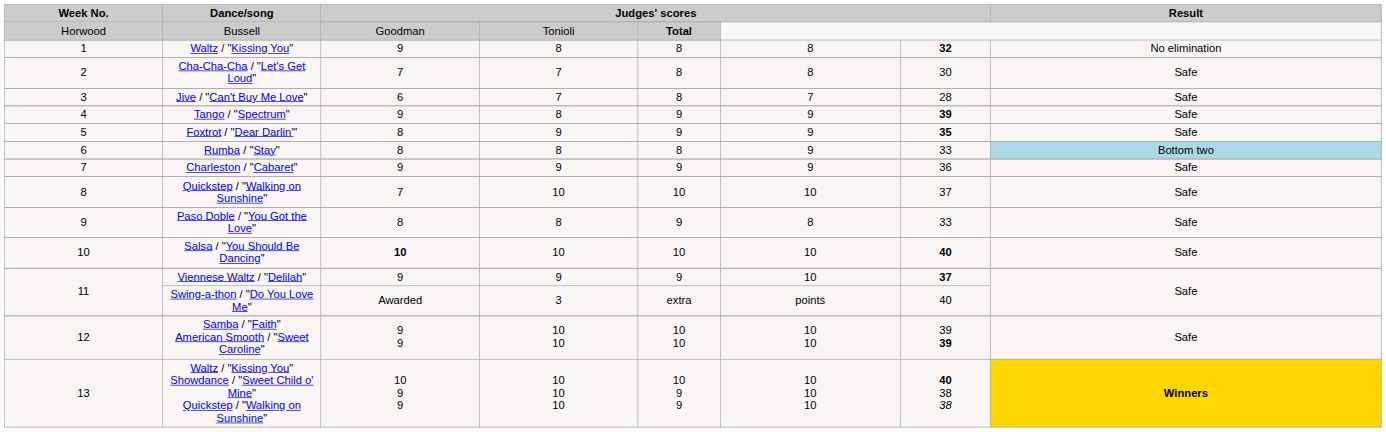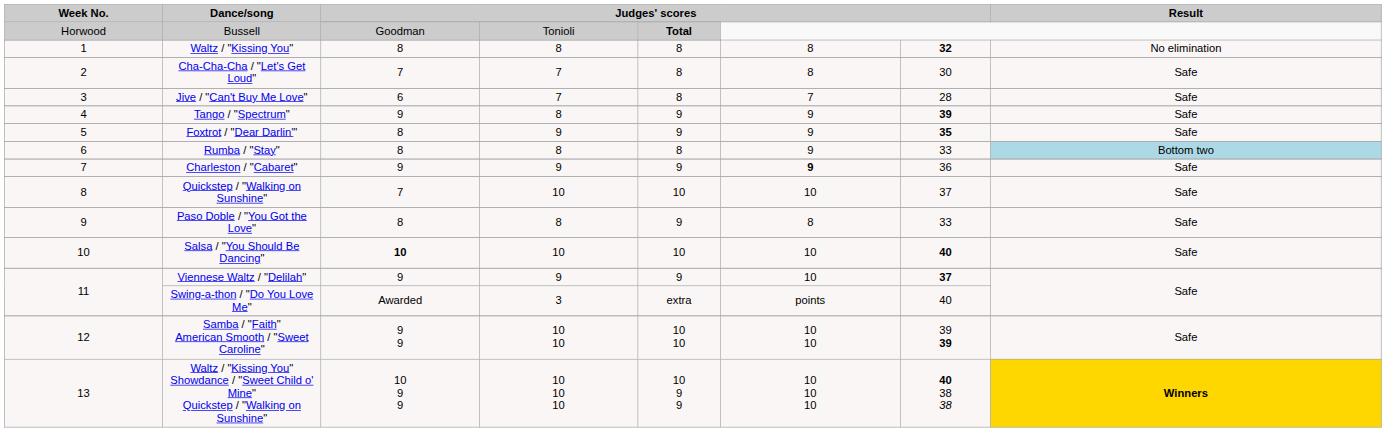Waltz / "Kissing You" | column 3: 9 -> 8
Charleston / "Cabaret" | column 6: normal -> bold
